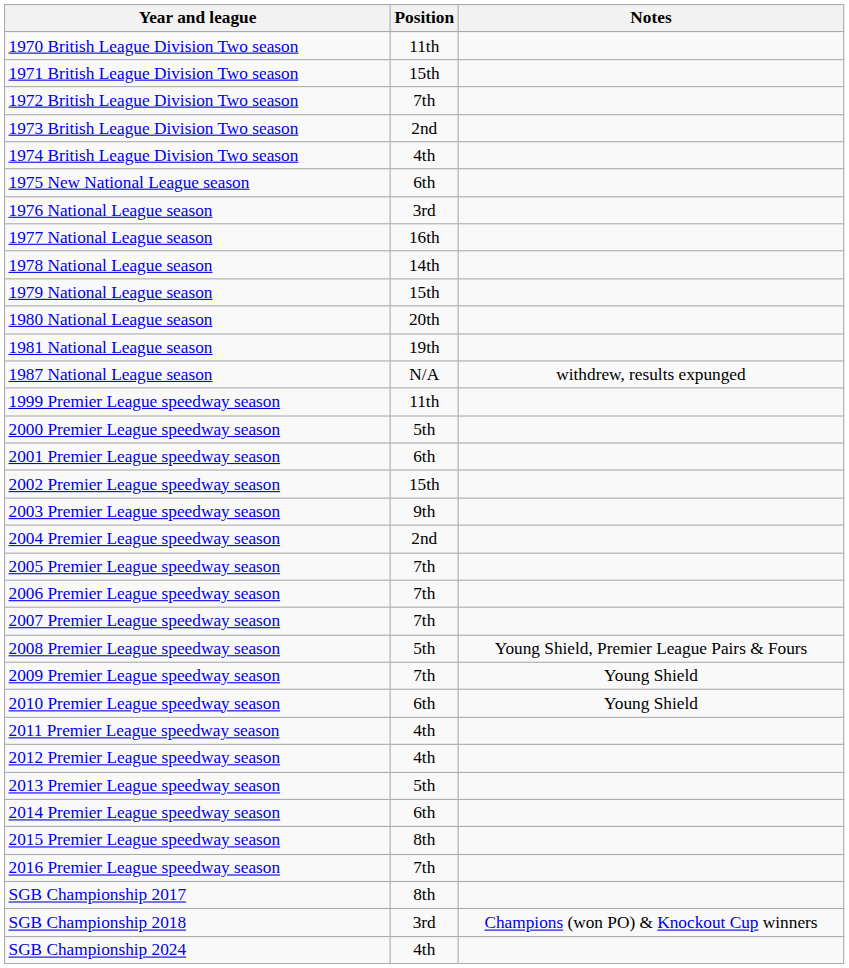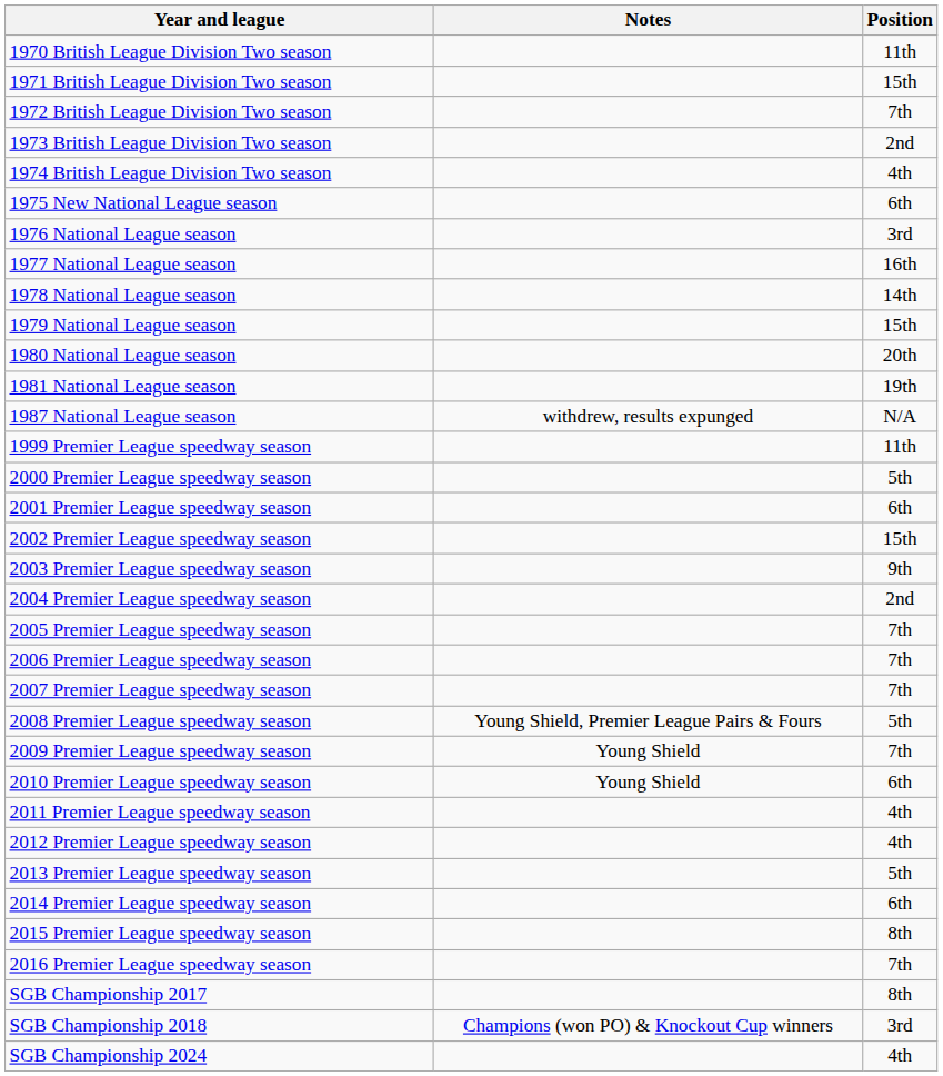columns swapped: Position <-> Notes
